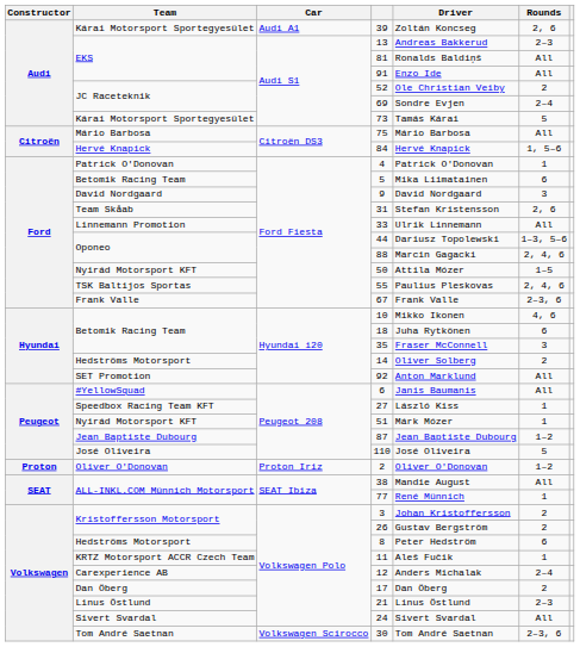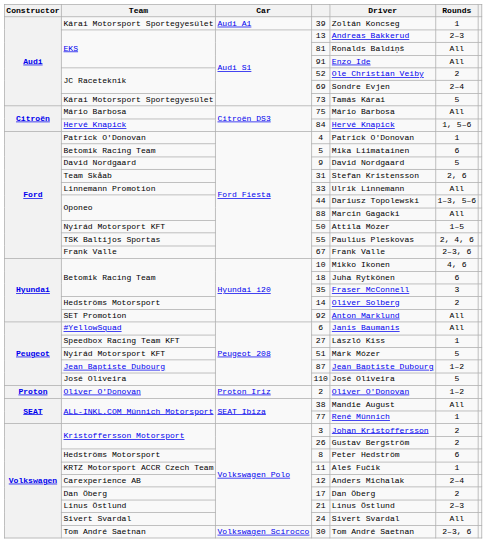39 | Rounds: 2, 6 -> 1
9 | Rounds: 3 -> 5
88 | Rounds: 2, 4, 6 -> All
51 | Rounds: 1 -> 5
